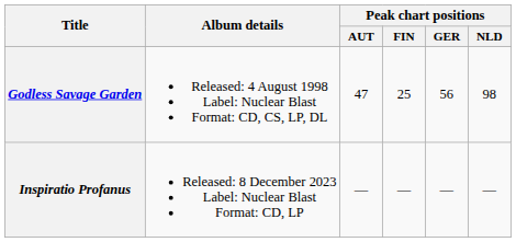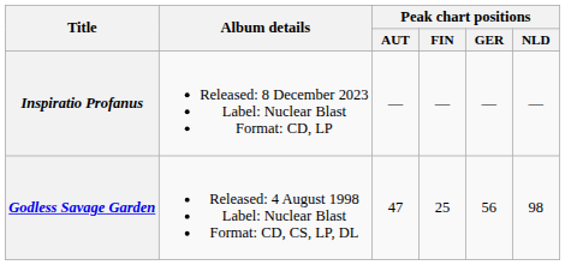rows swapped: Godless Savage Garden <-> Inspiratio Profanus
